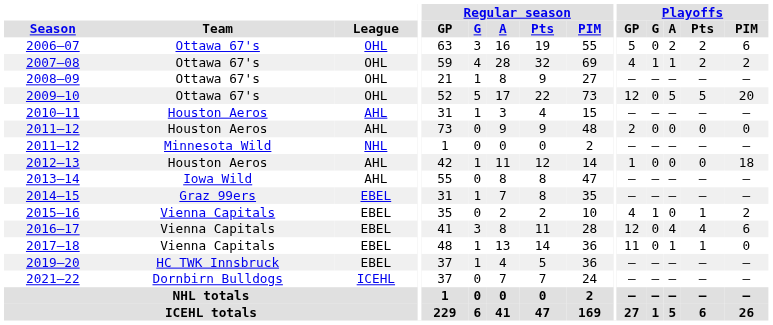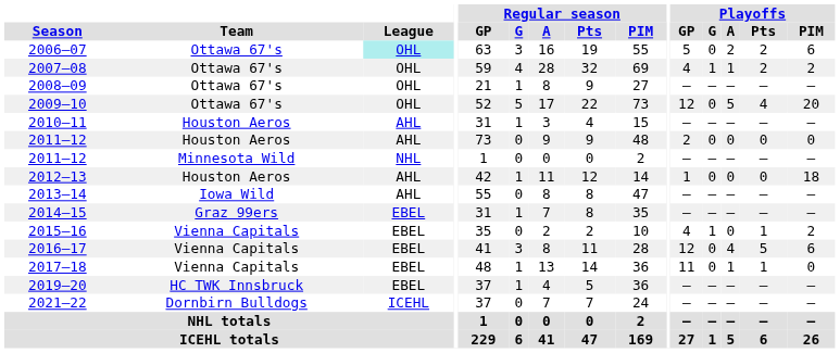2006–07 | League: no background -> paleturquoise background
2009–10 | Playoffs / Pts: 5 -> 4
2016–17 | Playoffs / Pts: 4 -> 5
